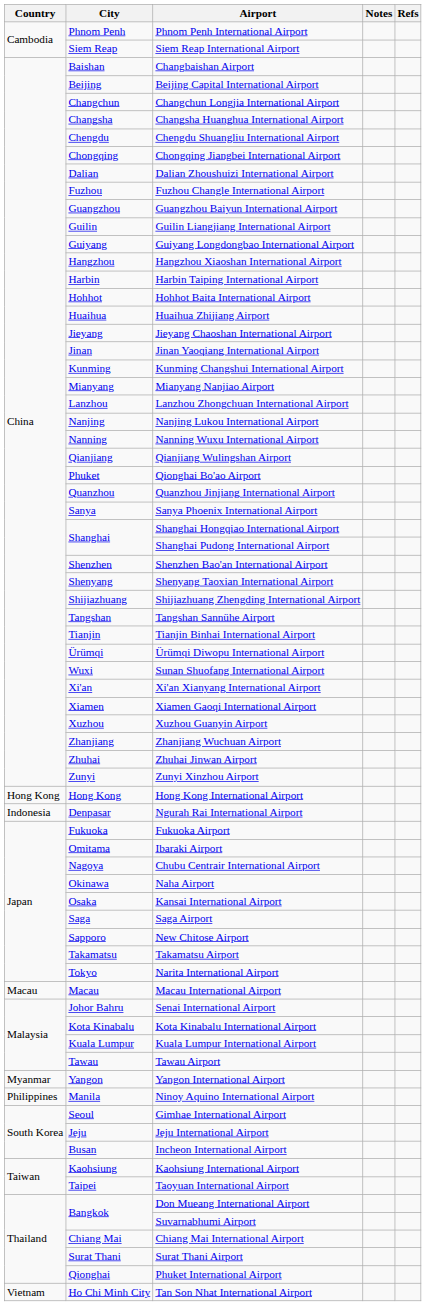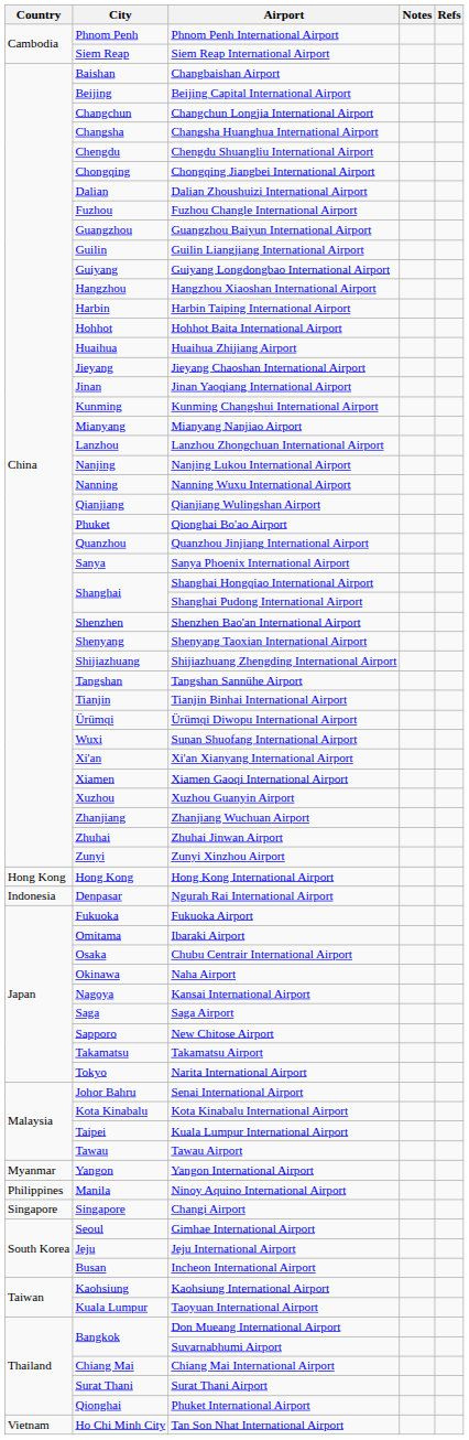Chubu Centrair International Airport | City: Nagoya -> Osaka
Kansai International Airport | City: Osaka -> Nagoya
- row: Macau | Macau | Macau International Airport
Kuala Lumpur International Airport | City: Kuala Lumpur -> Taipei
+ row: Singapore | Singapore | Changi Airport
Taoyuan International Airport | City: Taipei -> Kuala Lumpur
